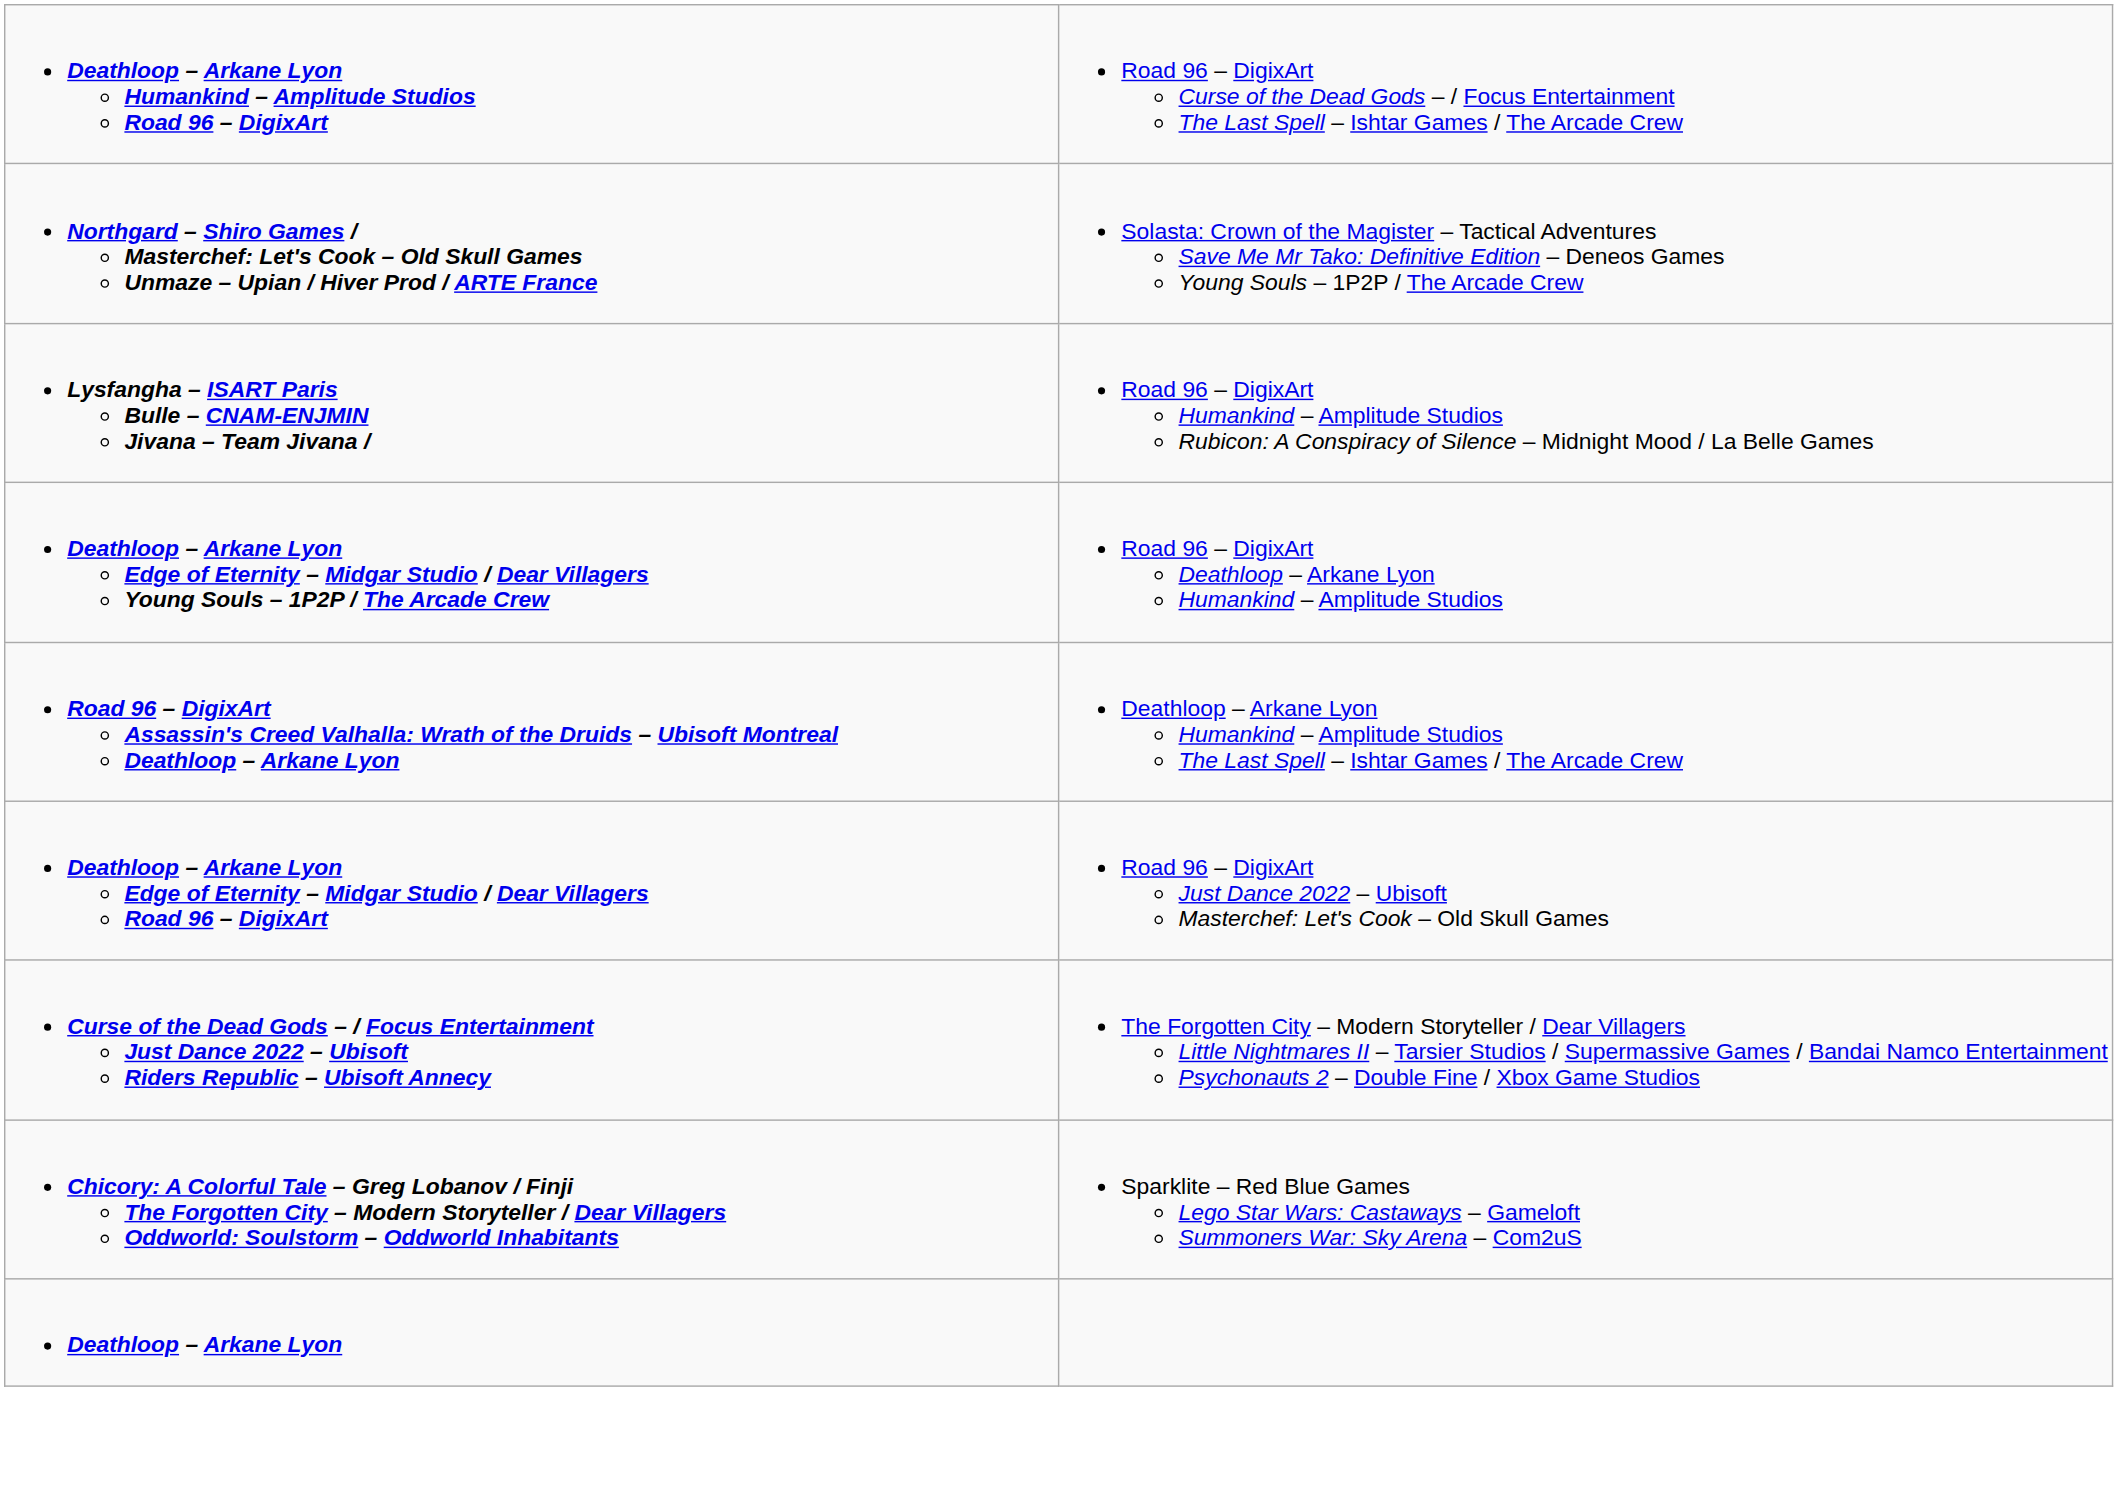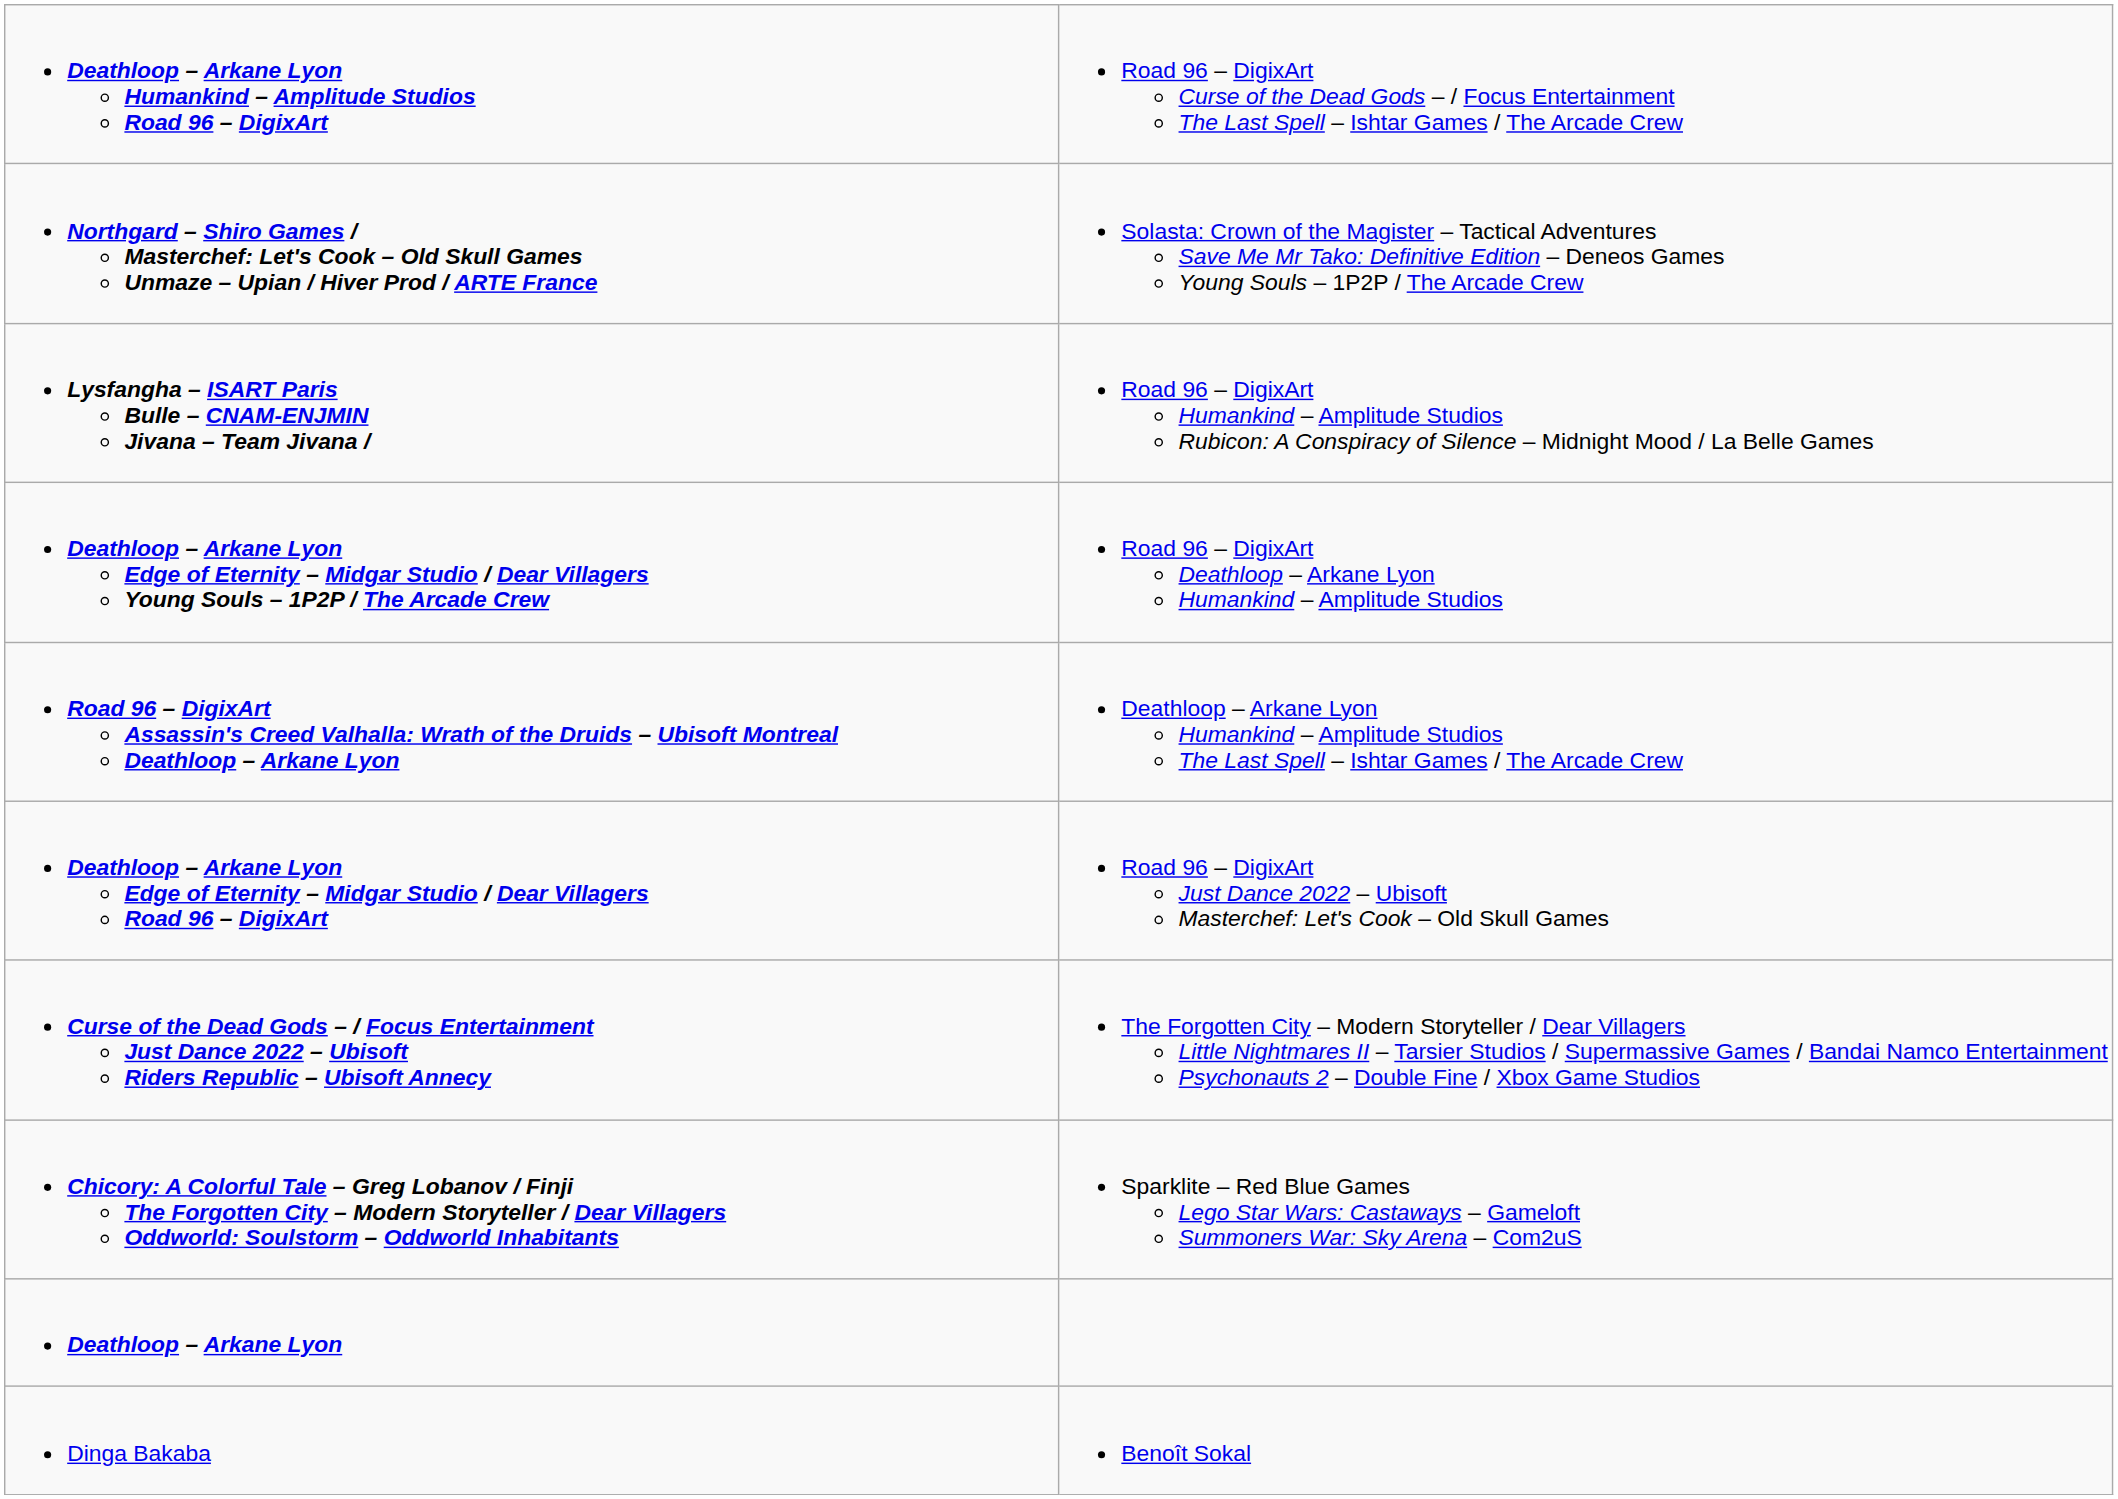+ row: Dinga Bakaba | Benoît Sokal
